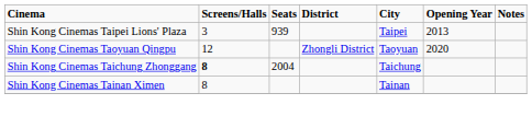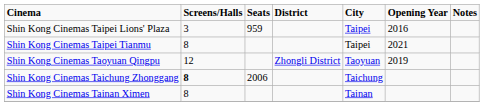Shin Kong Cinemas Taipei Lions' Plaza | Seats: 939 -> 959
Shin Kong Cinemas Taipei Lions' Plaza | Opening Year: 2013 -> 2016
+ row: Shin Kong Cinemas Taipei Tianmu | 8 | Taipei | 2021
Shin Kong Cinemas Taoyuan Qingpu | Opening Year: 2020 -> 2019
Shin Kong Cinemas Taichung Zhonggang | Seats: 2004 -> 2006
